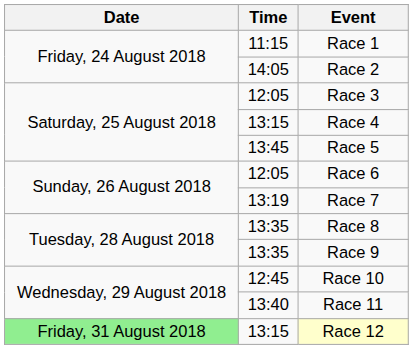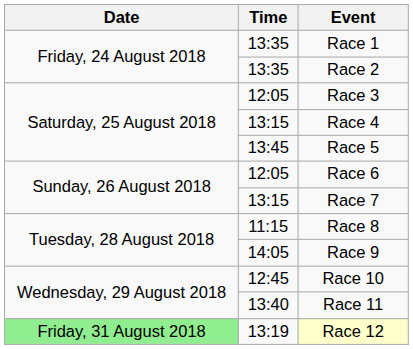Race 1 | Time: 11:15 -> 13:35
Race 2 | Time: 14:05 -> 13:35
Race 7 | Time: 13:19 -> 13:15
Race 8 | Time: 13:35 -> 11:15
Race 9 | Time: 13:35 -> 14:05
Race 12 | Time: 13:15 -> 13:19
